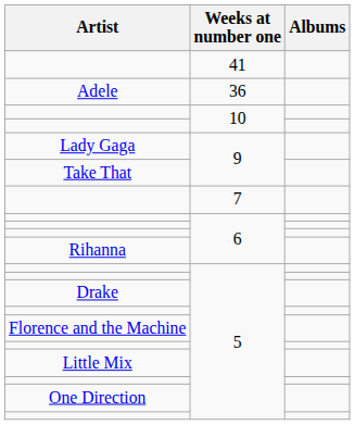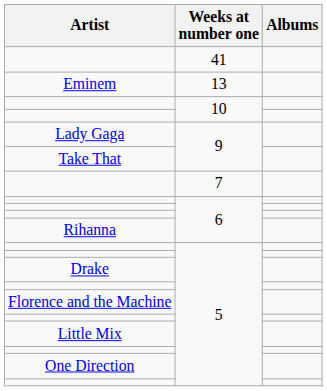- row: Adele | 36
+ row: Eminem | 13
